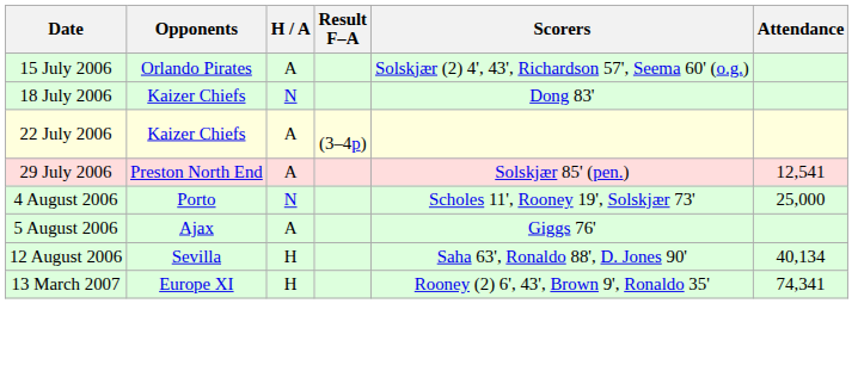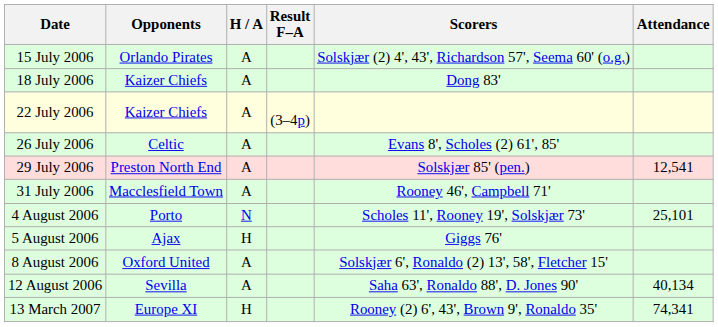18 July 2006 | H / A: N -> A
+ row: 26 July 2006 | Celtic | A | Evans 8', Scholes (2) 61', 85'
+ row: 31 July 2006 | Macclesfield Town | A | Rooney 46', Campbell 71'
4 August 2006 | Attendance: 25,000 -> 25,101
5 August 2006 | H / A: A -> H
+ row: 8 August 2006 | Oxford United | A | Solskjær 6', Ronaldo (2) 13', 58', Fletcher 15'
12 August 2006 | H / A: H -> A
